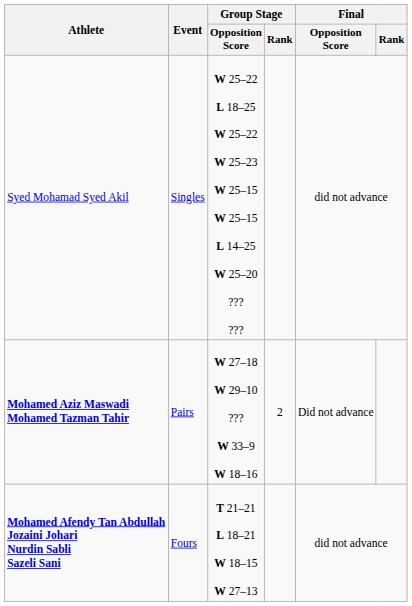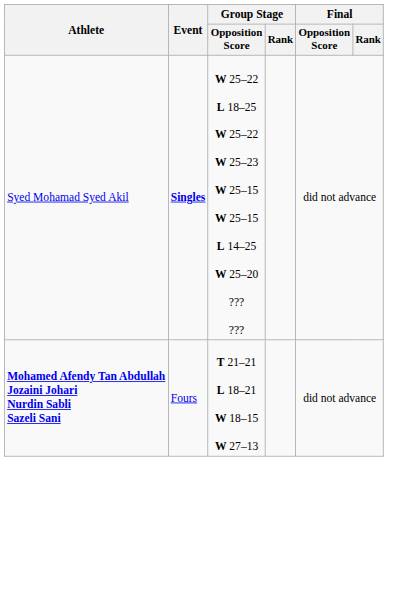Syed Mohamad Syed Akil | Event: normal -> bold
- row: Mohamed Aziz Maswadi Mohamed Tazman Tahir | Pairs | W 27–18 W 29–10 ??? W 33–9 W 18–16 | 2 | Did not advance
